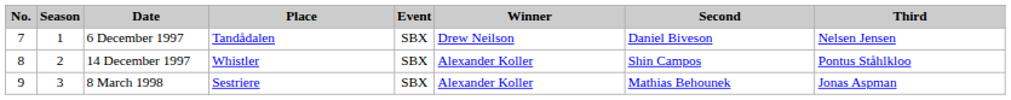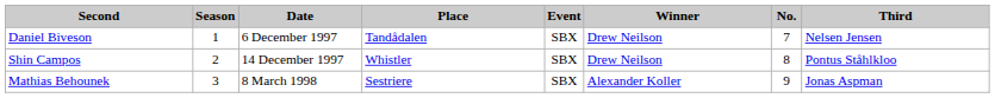columns swapped: No. <-> Second
14 December 1997 | Winner: Alexander Koller -> Drew Neilson
